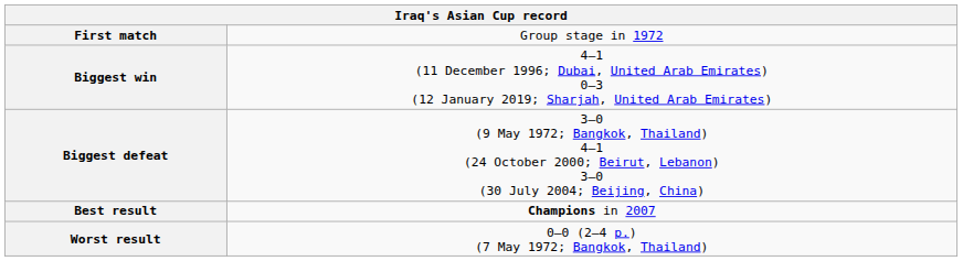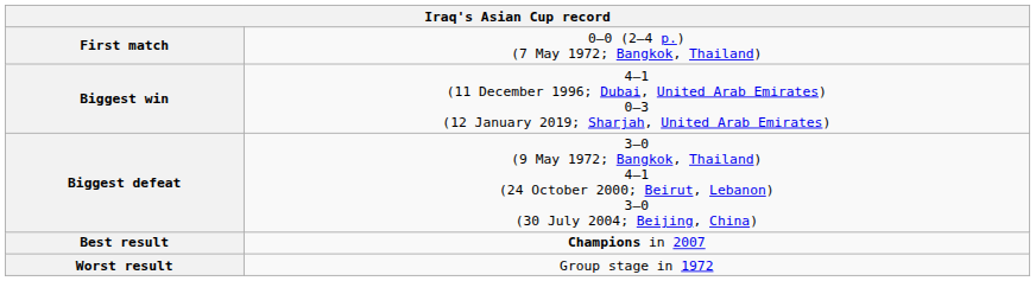First match | column 2: Group stage in 1972 -> 0–0 (2–4 p.) (7 May 1972; Bangkok, Thailand)
Worst result | column 2: 0–0 (2–4 p.) (7 May 1972; Bangkok, Thailand) -> Group stage in 1972
